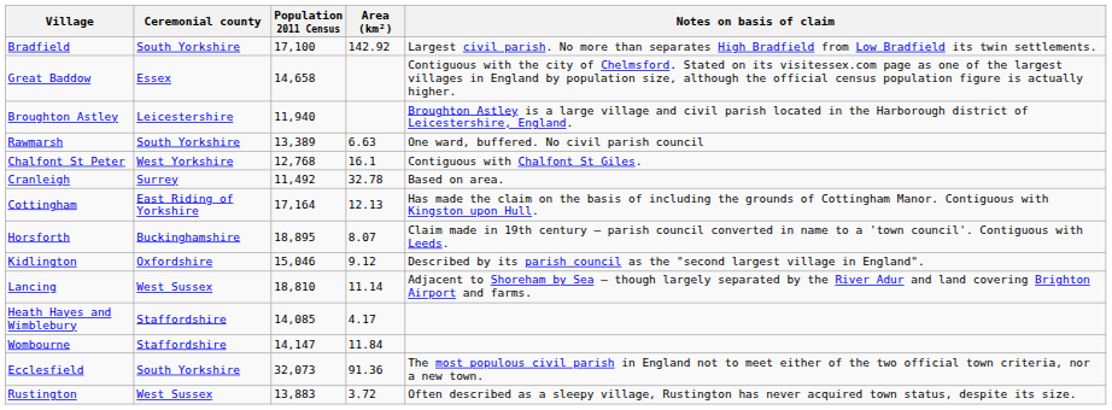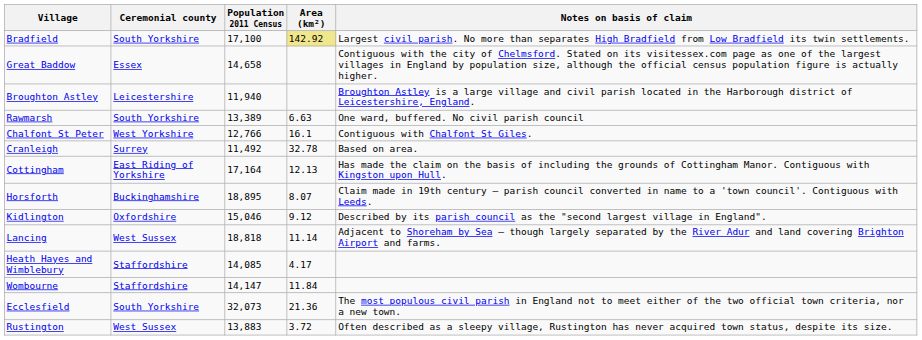Bradfield | Area (km²): no background -> khaki background
Chalfont St Peter | Population 2011 Census: 12,768 -> 12,766
Lancing | Population 2011 Census: 18,810 -> 18,818
Ecclesfield | Area (km²): 91.36 -> 21.36
